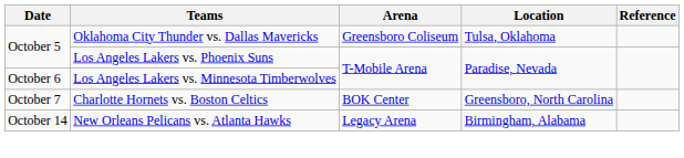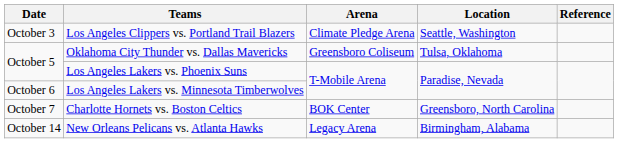+ row: October 3 | Los Angeles Clippers vs. Portland Trail Blazers | Climate Pledge Arena | Seattle, Washington
